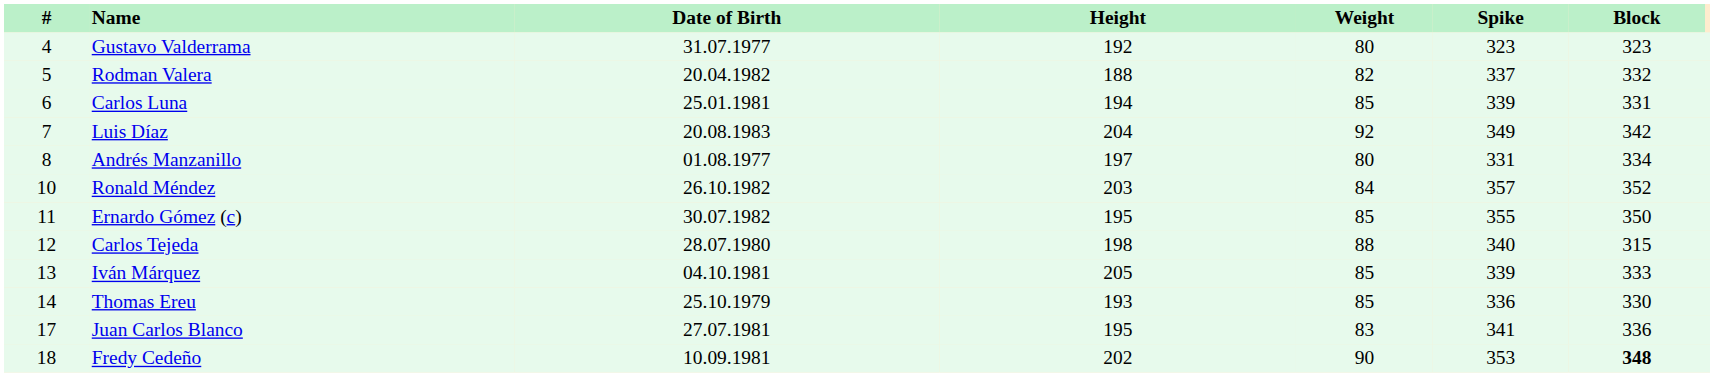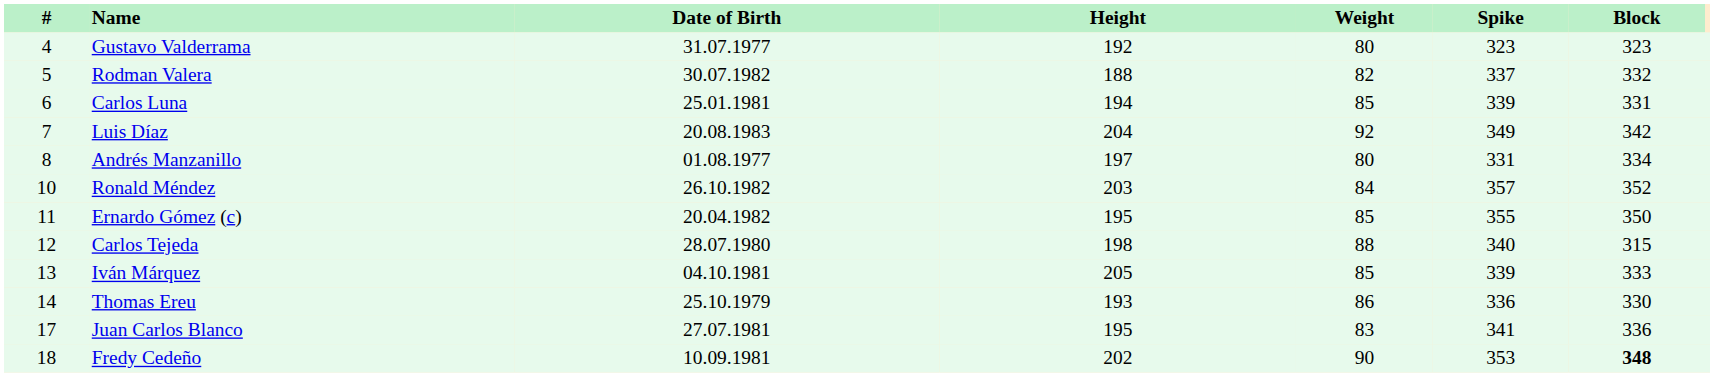Rodman Valera | Date of Birth: 20.04.1982 -> 30.07.1982
Ernardo Gómez (c) | Date of Birth: 30.07.1982 -> 20.04.1982
Thomas Ereu | Weight: 85 -> 86
